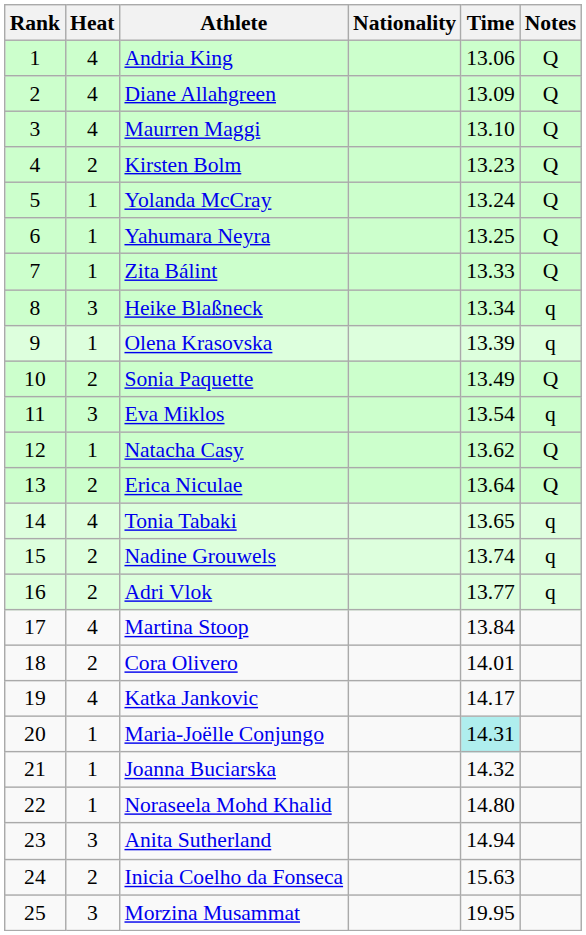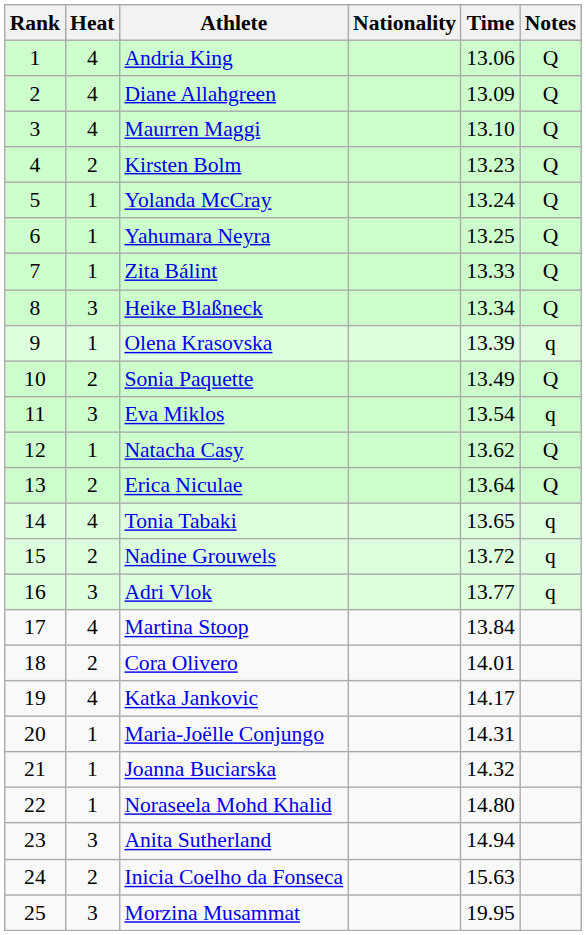Heike Blaßneck | Notes: q -> Q
Nadine Grouwels | Time: 13.74 -> 13.72
Adri Vlok | Heat: 2 -> 3
Maria-Joëlle Conjungo | Time: paleturquoise background -> no background
